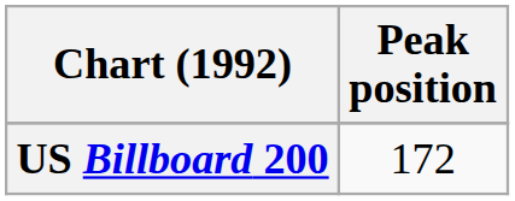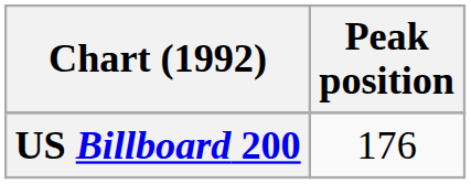US Billboard 200 | Peak position: 172 -> 176
